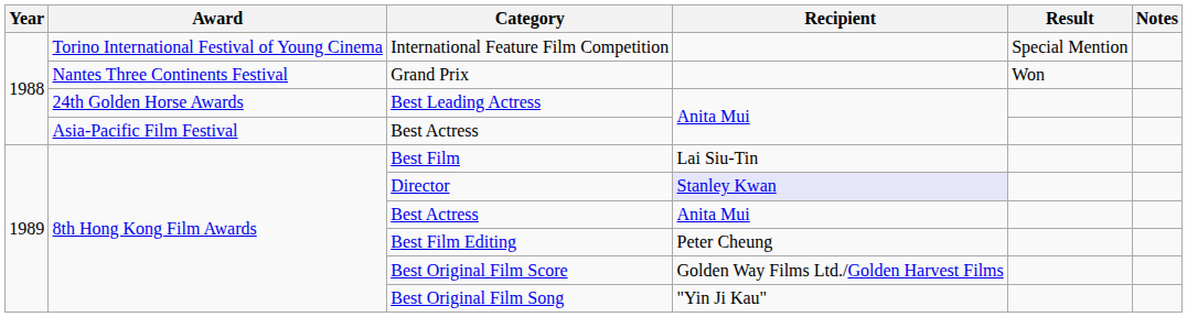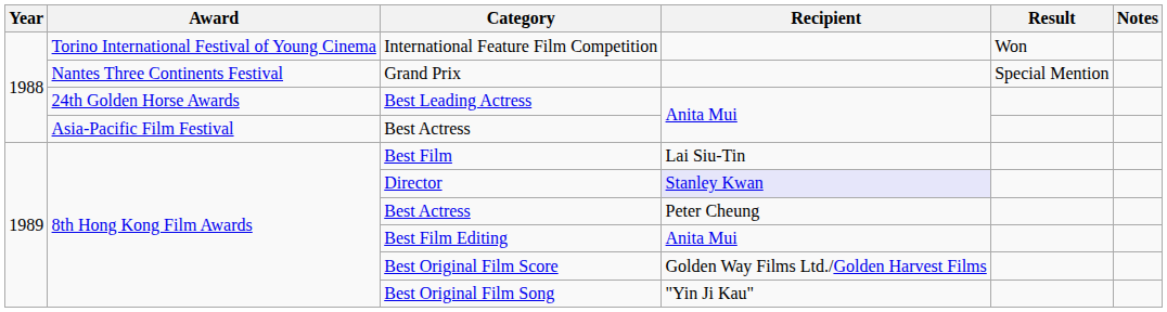International Feature Film Competition | Result: Special Mention -> Won
Grand Prix | Result: Won -> Special Mention
8th Hong Kong Film Awards / Best Actress | Recipient: Anita Mui -> Peter Cheung
Best Film Editing | Recipient: Peter Cheung -> Anita Mui
